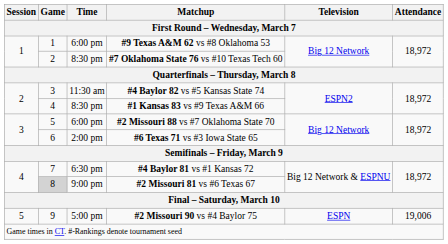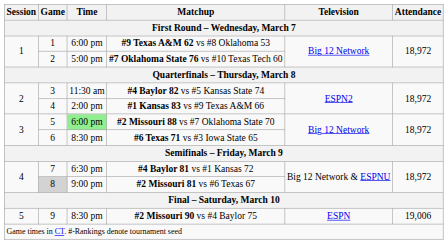#7 Oklahoma State 76 vs #10 Texas Tech 60 | Time: 8:30 pm -> 5:00 pm
#1 Kansas 83 vs #9 Texas A&M 66 | Time: 8:30 pm -> 2:00 pm
#2 Missouri 88 vs #7 Oklahoma State 70 | Time: no background -> lightgreen background
#6 Texas 71 vs #3 Iowa State 65 | Time: 2:00 pm -> 8:30 pm
#2 Missouri 90 vs #4 Baylor 75 | Time: 5:00 pm -> 8:30 pm
